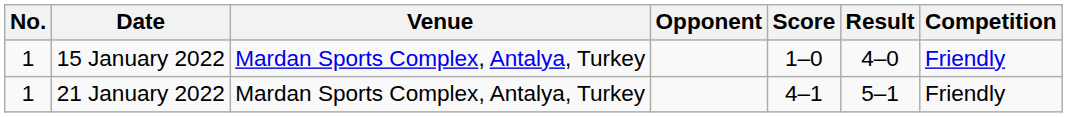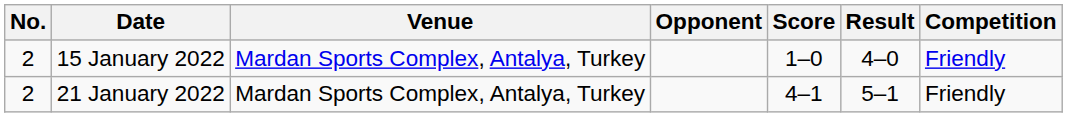15 January 2022 | No.: 1 -> 2
21 January 2022 | No.: 1 -> 2
